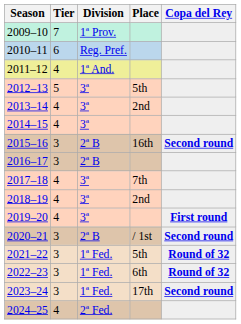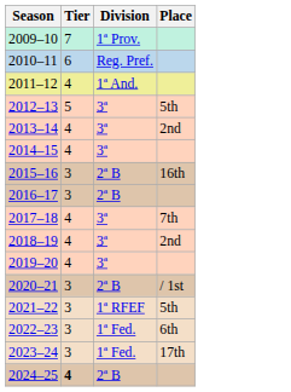- column: Copa del Rey | Second round | First round | Second round | Round of 32 | Round of 32 | Second round
2021–22 | Division: 1ª Fed. -> 1ª RFEF
2024–25 | Tier: normal -> bold
2024–25 | Division: 2ª Fed. -> 2ª B
